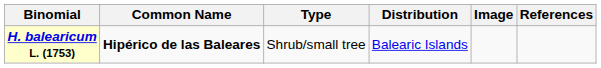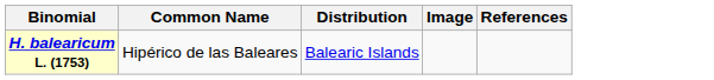- column: Type | Shrub/small tree
H. balearicum L. (1753) | Common Name: bold -> normal
